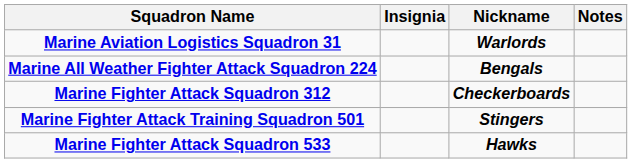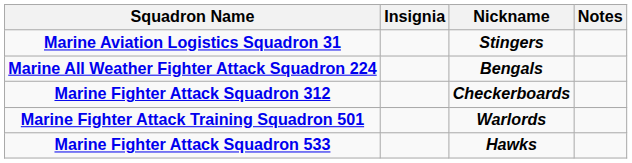Marine Aviation Logistics Squadron 31 | Nickname: Warlords -> Stingers
Marine Fighter Attack Training Squadron 501 | Nickname: Stingers -> Warlords
